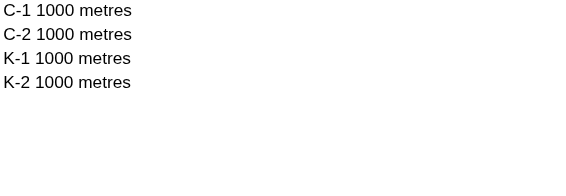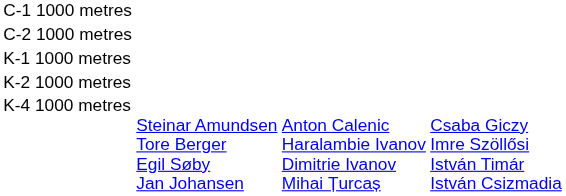+ row: K-4 1000 metres | Steinar Amundsen Tore Berger Egil Søby Jan Johansen | Anton Calenic Haralambie Ivanov Dimitrie Ivanov Mihai Țurcaș | Csaba Giczy Imre Szöllősi István Timár István Csizmadia
